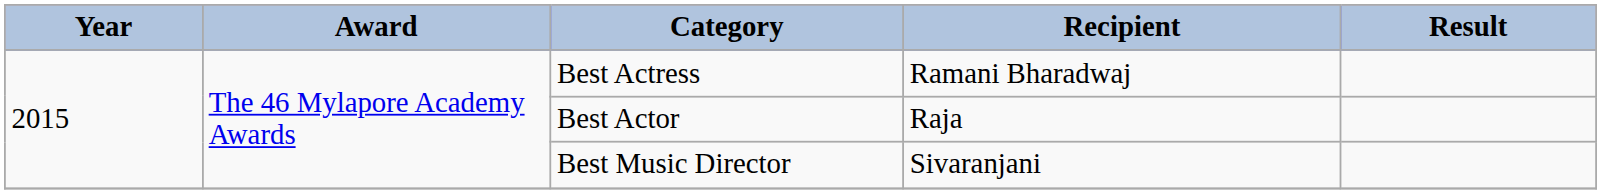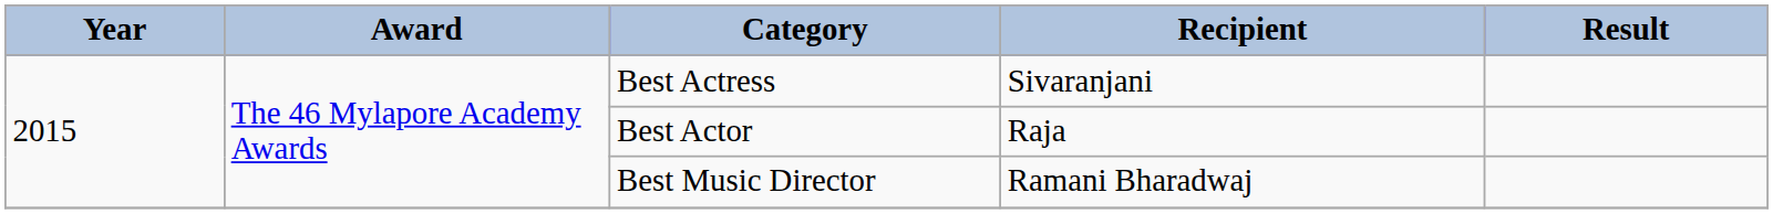Best Actress | Recipient: Ramani Bharadwaj -> Sivaranjani
Best Music Director | Recipient: Sivaranjani -> Ramani Bharadwaj
